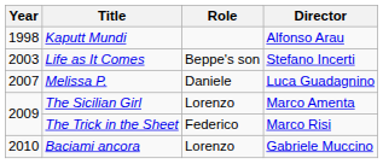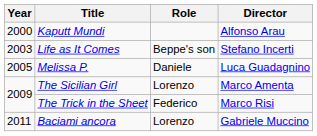Kaputt Mundi | Year: 1998 -> 2000
Melissa P. | Year: 2007 -> 2005
Baciami ancora | Year: 2010 -> 2011
